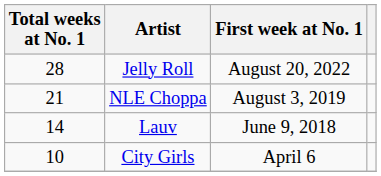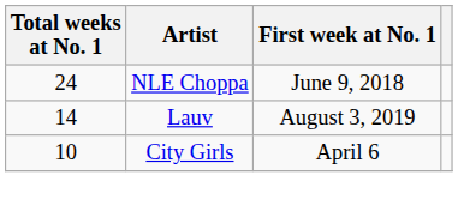- row: 28 | Jelly Roll | August 20, 2022
NLE Choppa | Total weeks at No. 1: 21 -> 24
NLE Choppa | First week at No. 1: August 3, 2019 -> June 9, 2018
Lauv | First week at No. 1: June 9, 2018 -> August 3, 2019
